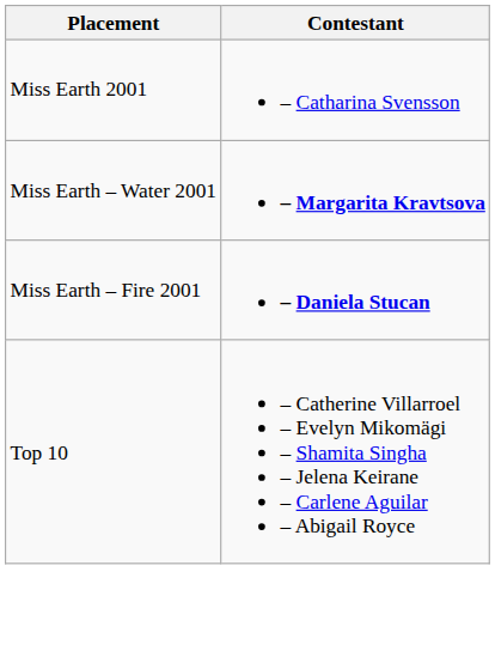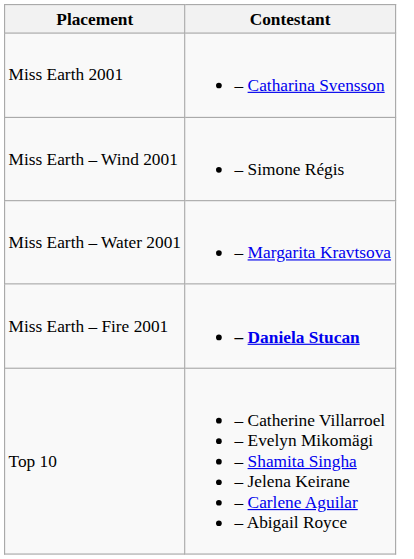+ row: Miss Earth – Wind 2001 | – Simone Régis
Miss Earth – Water 2001 | Contestant: bold -> normal
